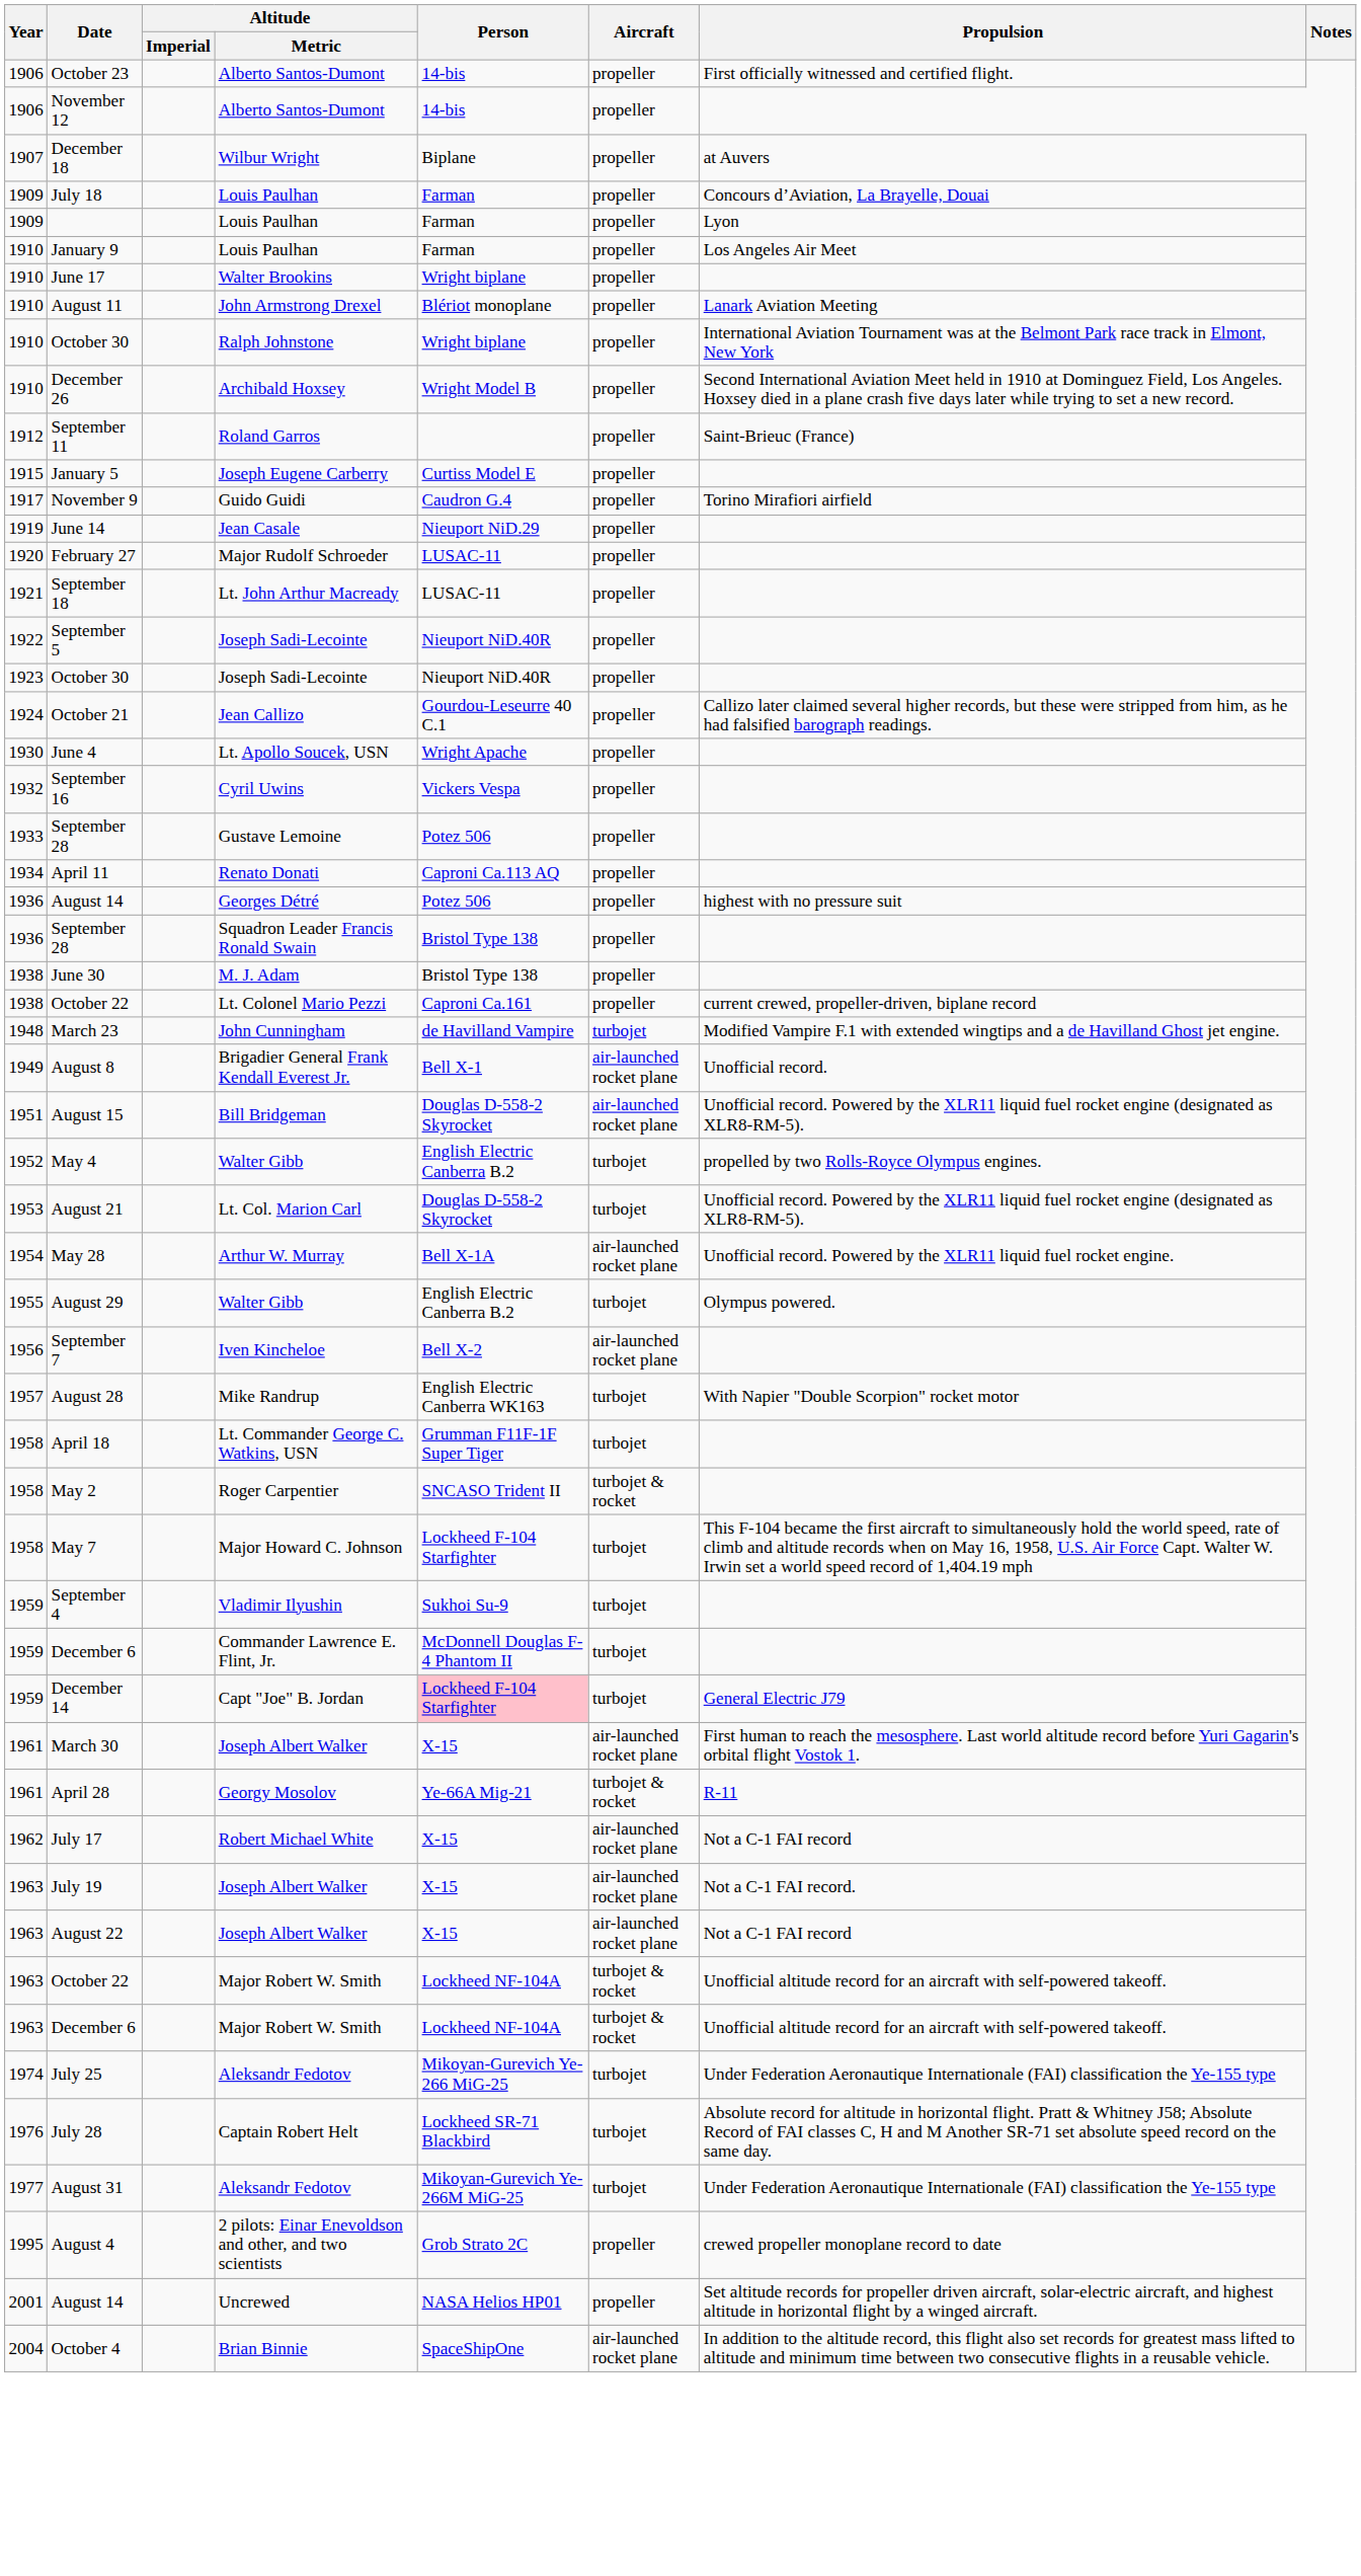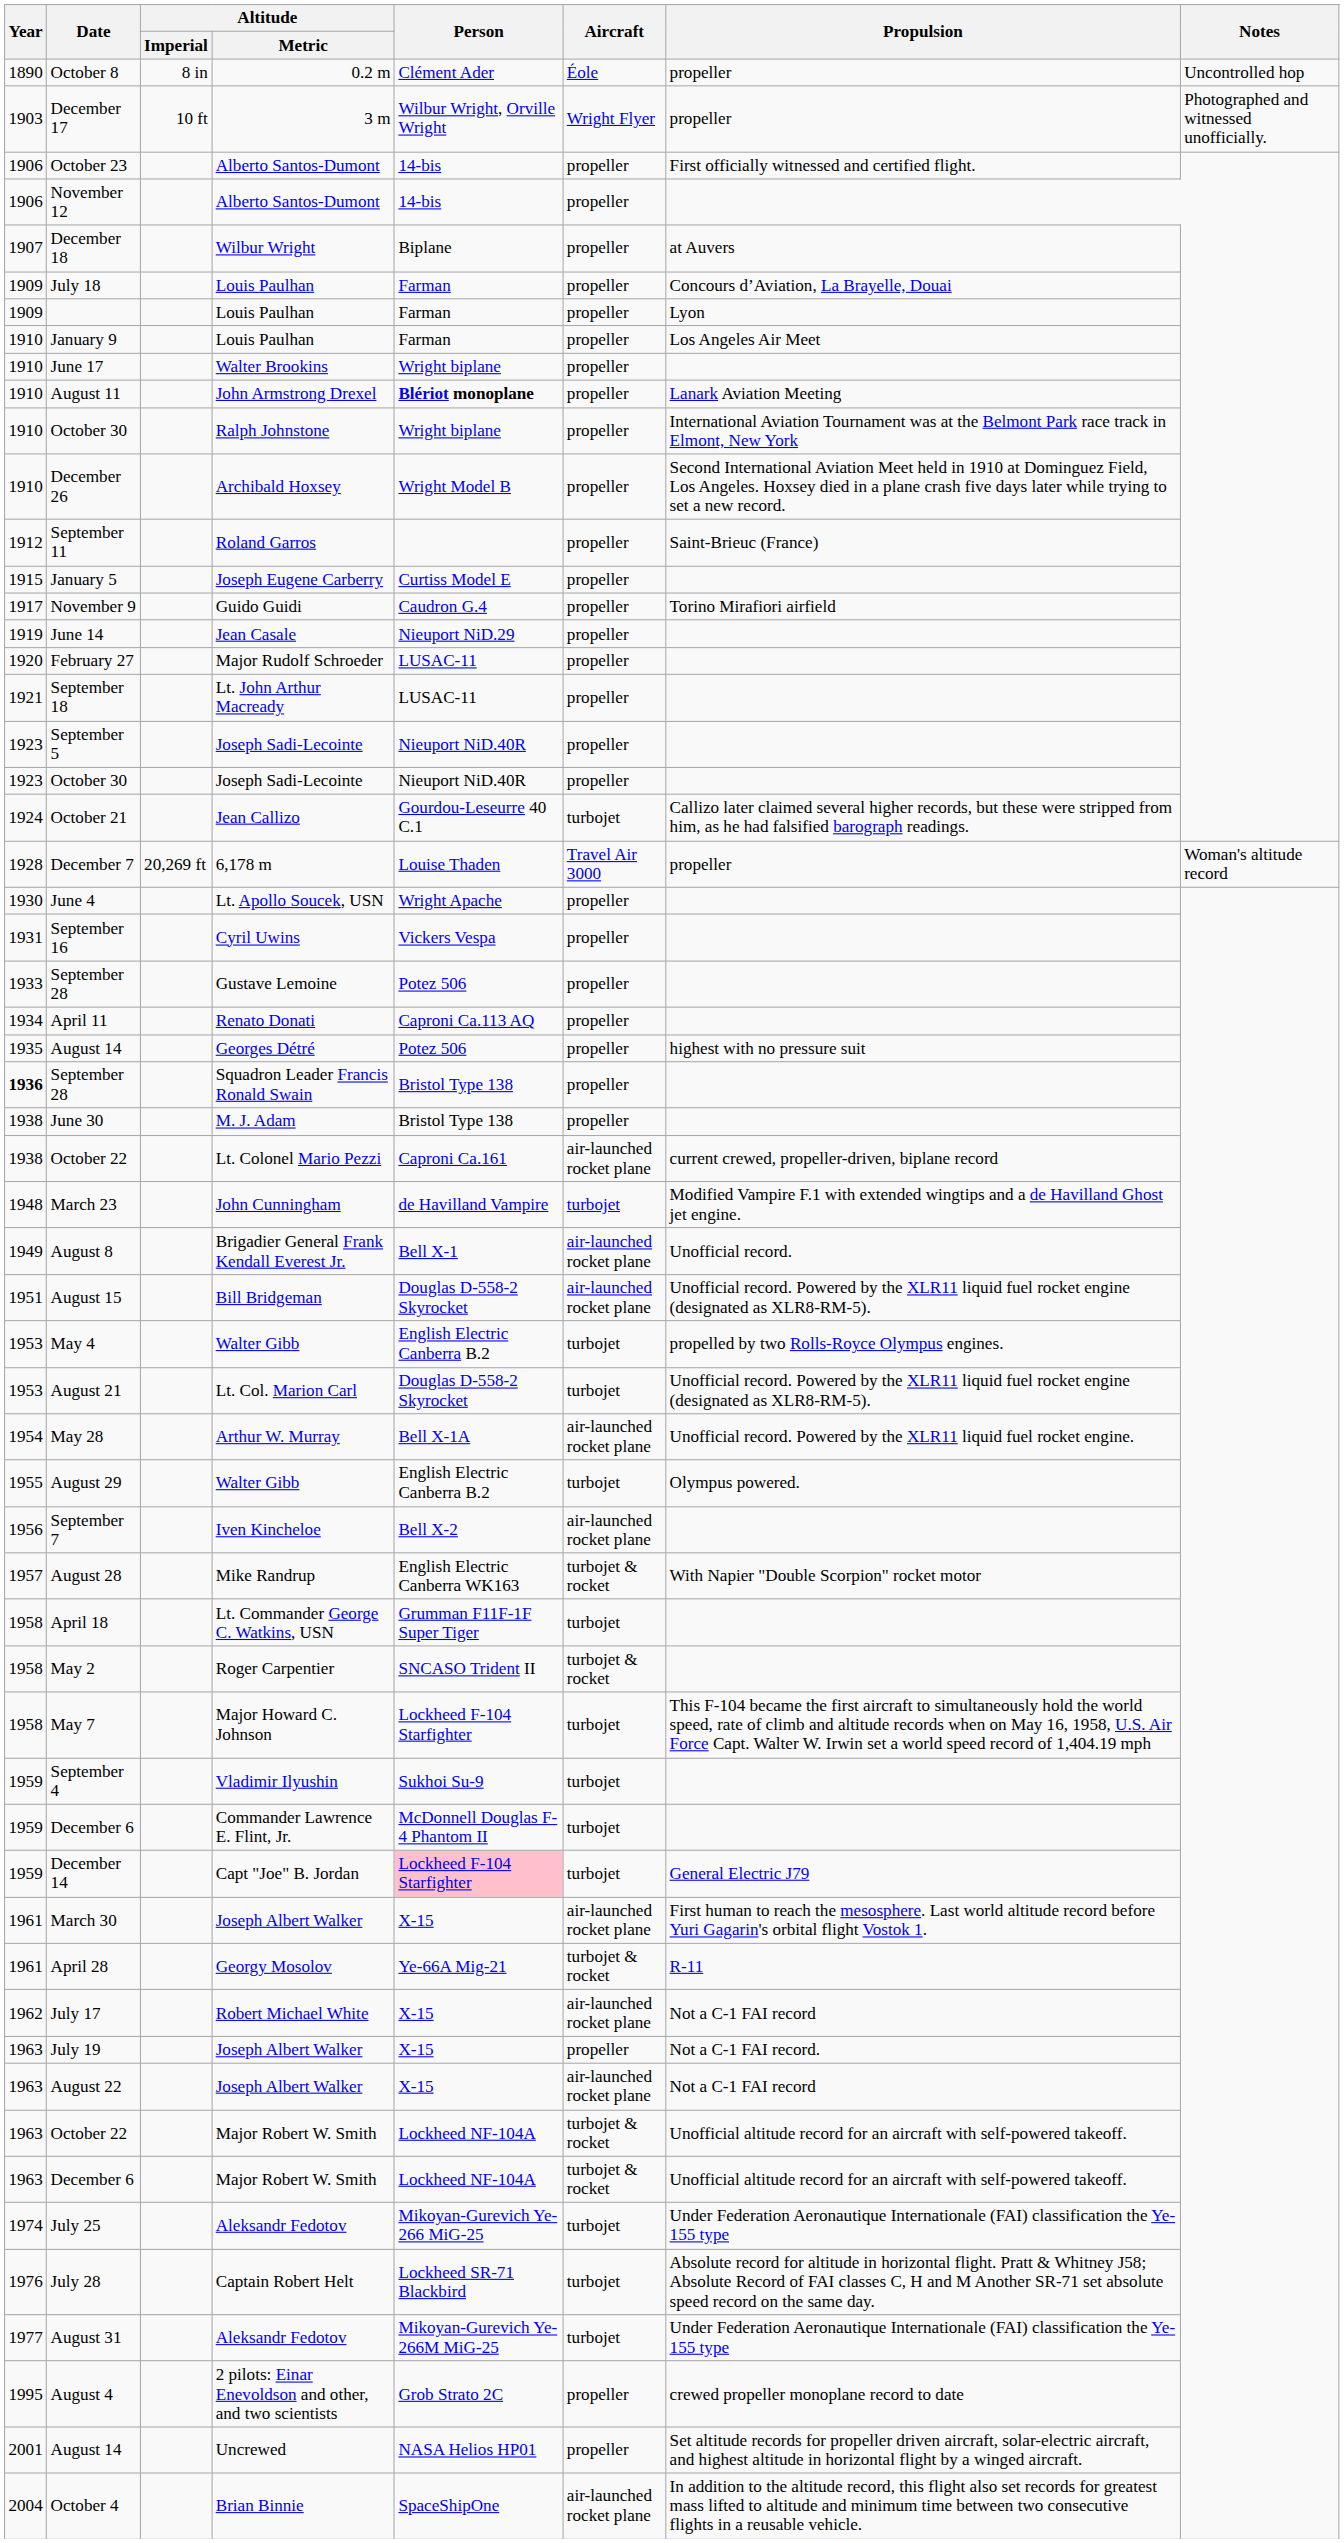+ row: 1890 | October 8 | 8 in | 0.2 m | Clément Ader | Éole | propeller | Uncontrolled hop
+ row: 1903 | December 17 | 10 ft | 3 m | Wilbur Wright, Orville Wright | Wright Flyer | propeller | Photographed and witnessed unofficially.
August 11 | Person: normal -> bold
September 5 | Year: 1922 -> 1923
October 21 | Aircraft: propeller -> turbojet
+ row: 1928 | December 7 | 20,269 ft | 6,178 m | Louise Thaden | Travel Air 3000 | propeller | Woman's altitude record
September 16 | Year: 1932 -> 1931
August 14 / Georges Détré | Year: 1936 -> 1935
September 28 / Squadron Leader Francis Ronald Swain | Year: normal -> bold
October 22 / Lt. Colonel Mario Pezzi | Aircraft: propeller -> air-launched rocket plane
May 4 | Year: 1952 -> 1953
August 28 | Aircraft: turbojet -> turbojet & rocket
July 19 | Aircraft: air-launched rocket plane -> propeller
